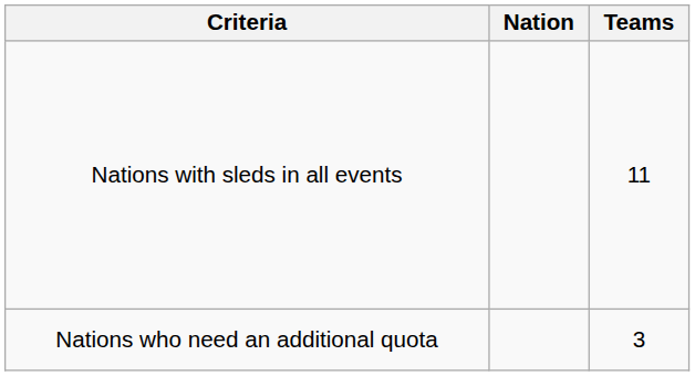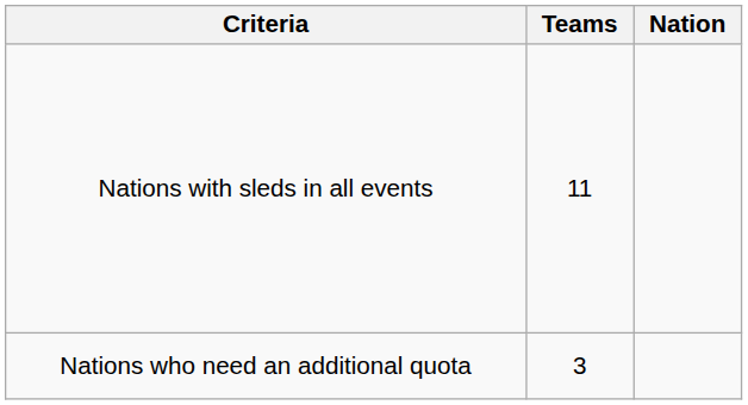columns swapped: Teams <-> Nation
